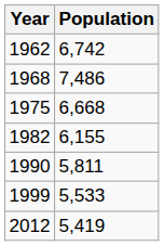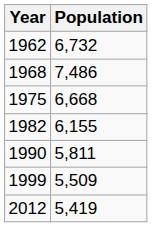1962 | Population: 6,742 -> 6,732
1999 | Population: 5,533 -> 5,509
